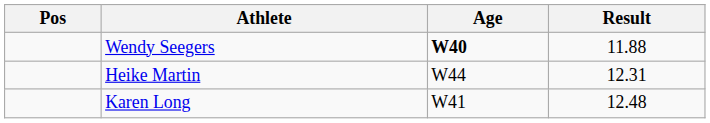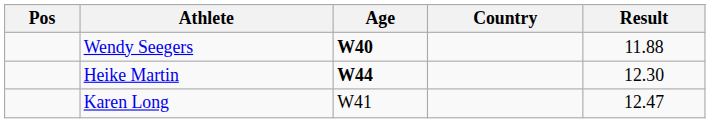+ column: Country
Heike Martin | Age: normal -> bold
Heike Martin | Result: 12.31 -> 12.30
Karen Long | Result: 12.48 -> 12.47
